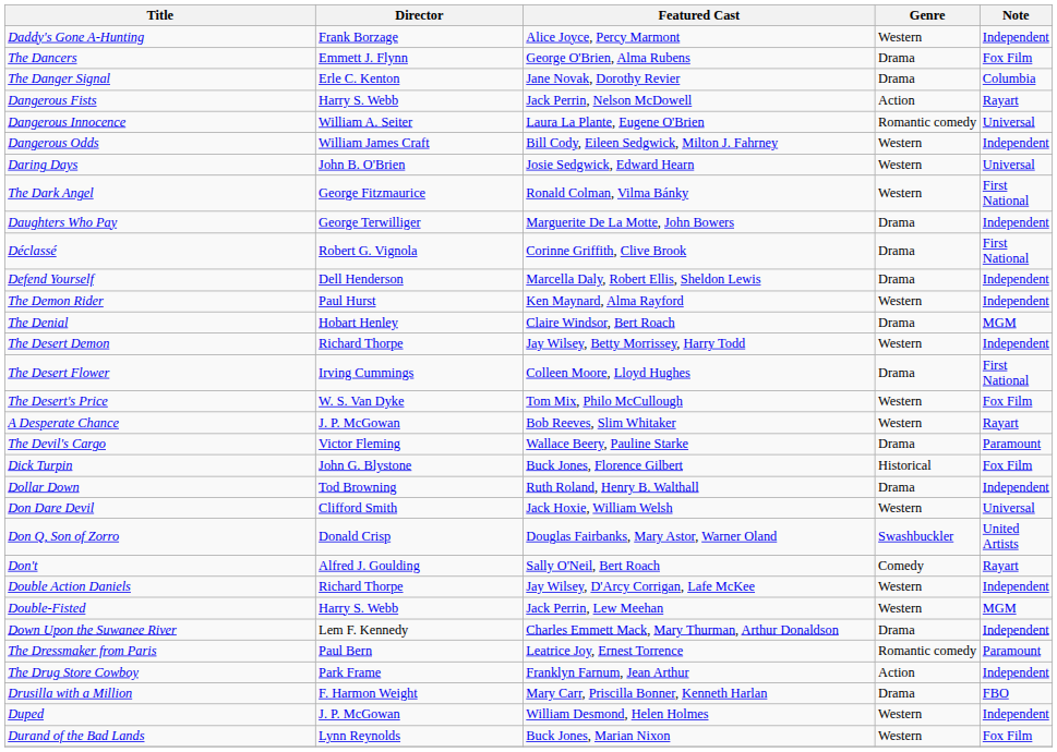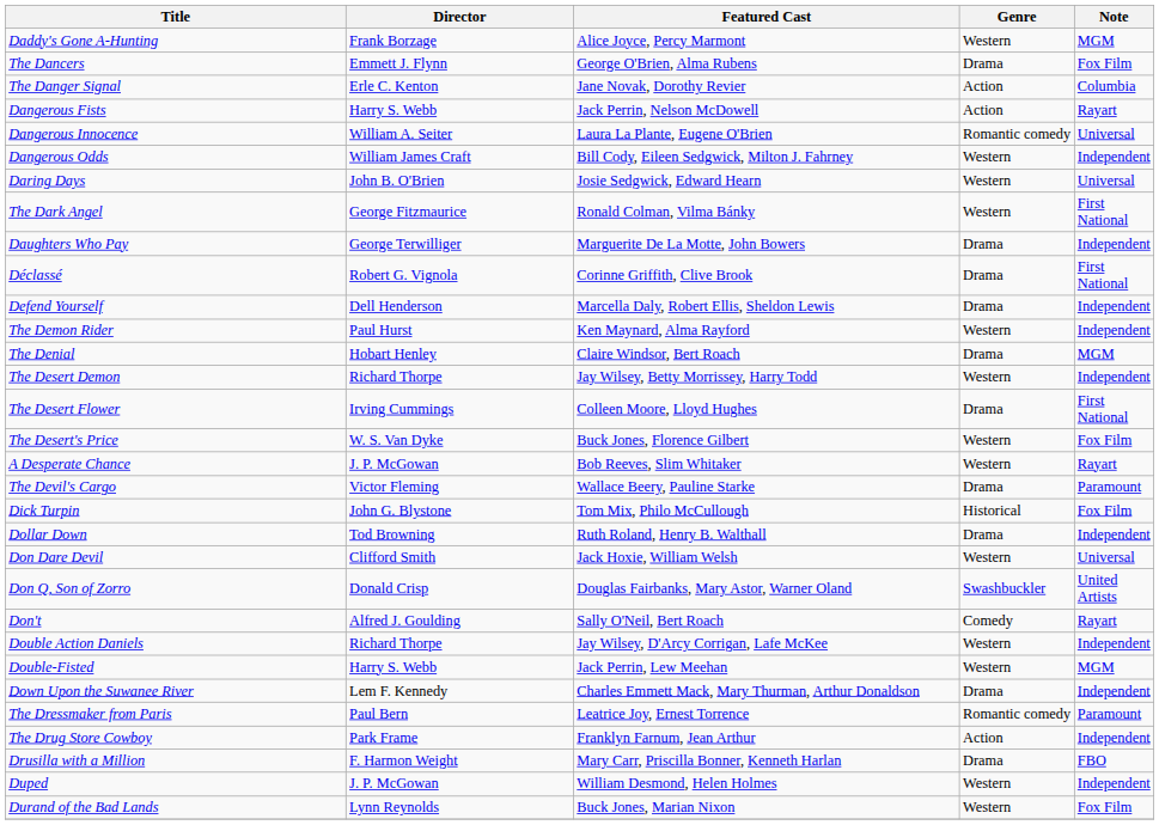Daddy's Gone A-Hunting | Note: Independent -> MGM
The Danger Signal | Genre: Drama -> Action
The Desert's Price | Featured Cast: Tom Mix, Philo McCullough -> Buck Jones, Florence Gilbert
Dick Turpin | Featured Cast: Buck Jones, Florence Gilbert -> Tom Mix, Philo McCullough
